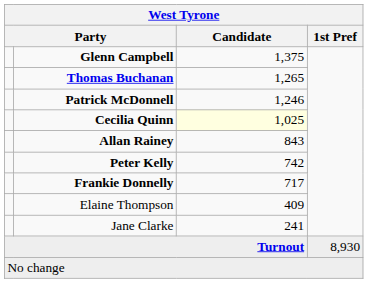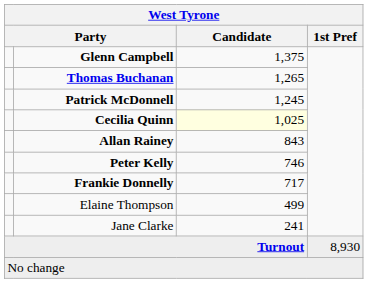Patrick McDonnell | Candidate: 1,246 -> 1,245
Peter Kelly | Candidate: 742 -> 746
Elaine Thompson | Candidate: 409 -> 499
